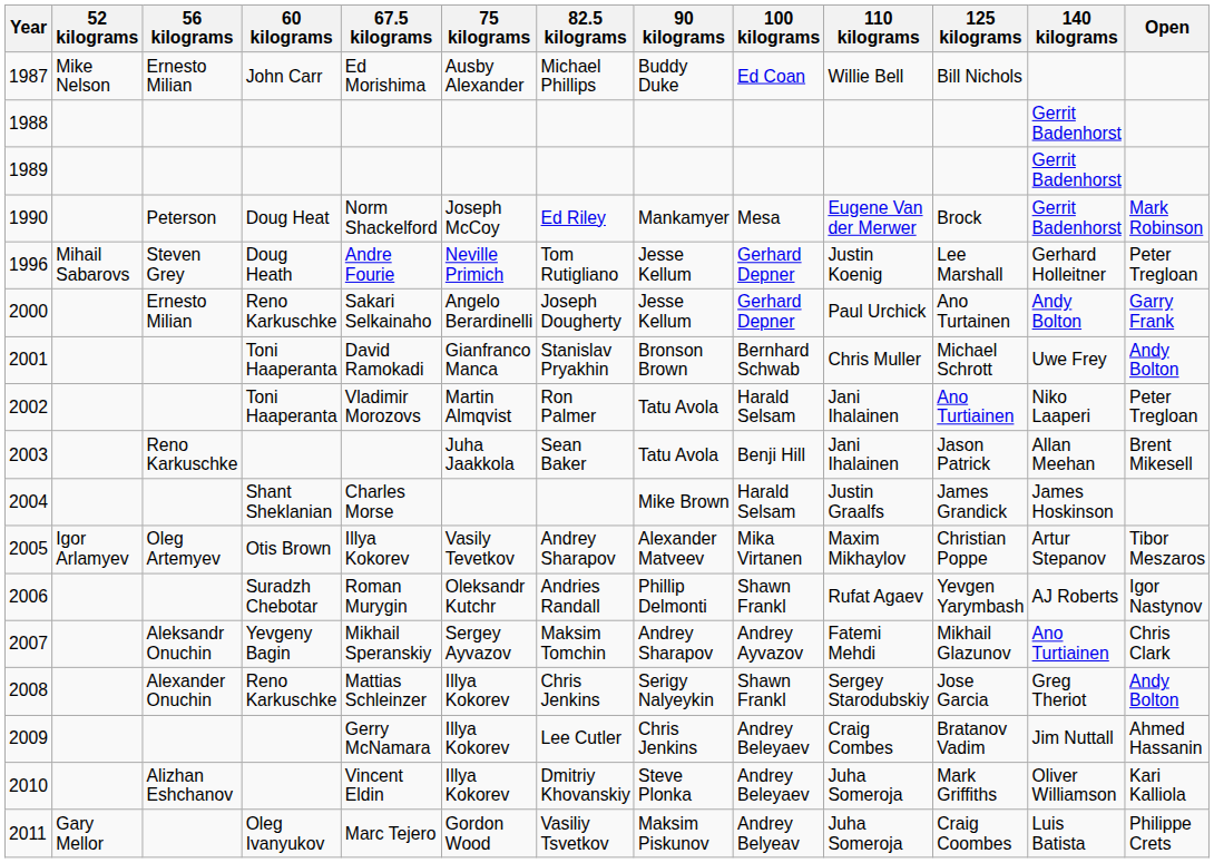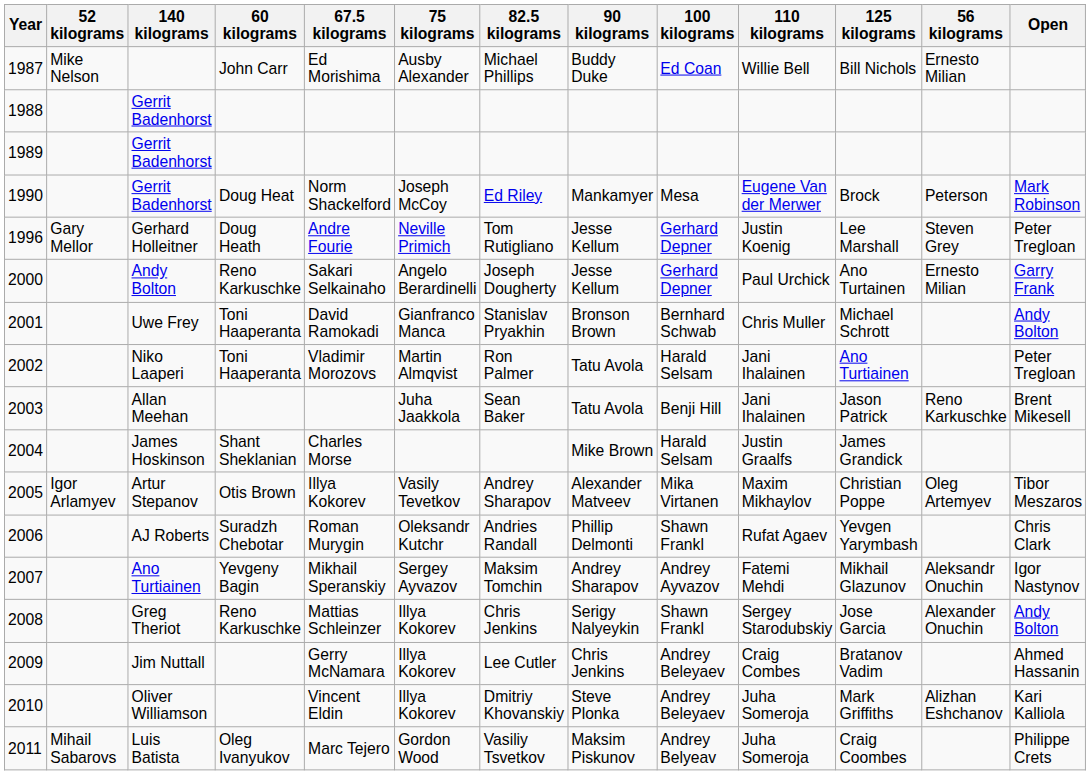columns swapped: 56 kilograms <-> 140 kilograms
1996 | 52 kilograms: Mihail Sabarovs -> Gary Mellor
2006 | Open: Igor Nastynov -> Chris Clark
2007 | Open: Chris Clark -> Igor Nastynov
2011 | 52 kilograms: Gary Mellor -> Mihail Sabarovs
